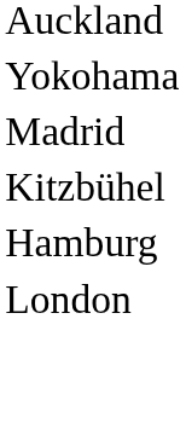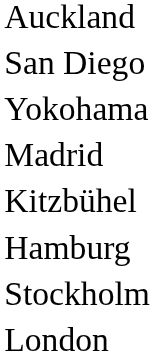+ row: San Diego
+ row: Stockholm
